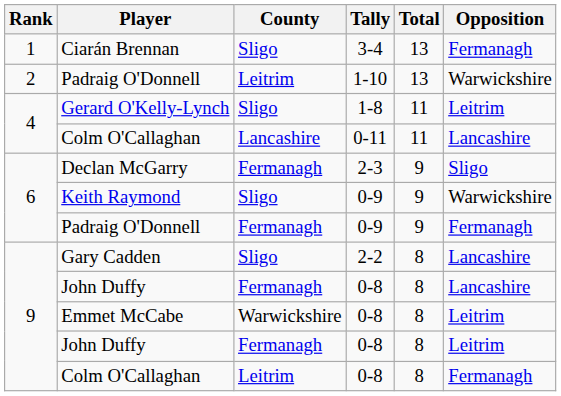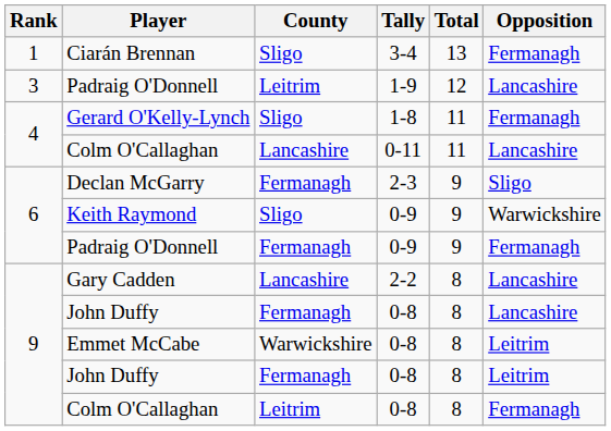- row: 2 | Padraig O'Donnell | Leitrim | 1-10 | 13 | Warwickshire
+ row: 3 | Padraig O'Donnell | Leitrim | 1-9 | 12 | Lancashire
Gerard O'Kelly-Lynch | Opposition: Leitrim -> Fermanagh
Gary Cadden | County: Sligo -> Lancashire
